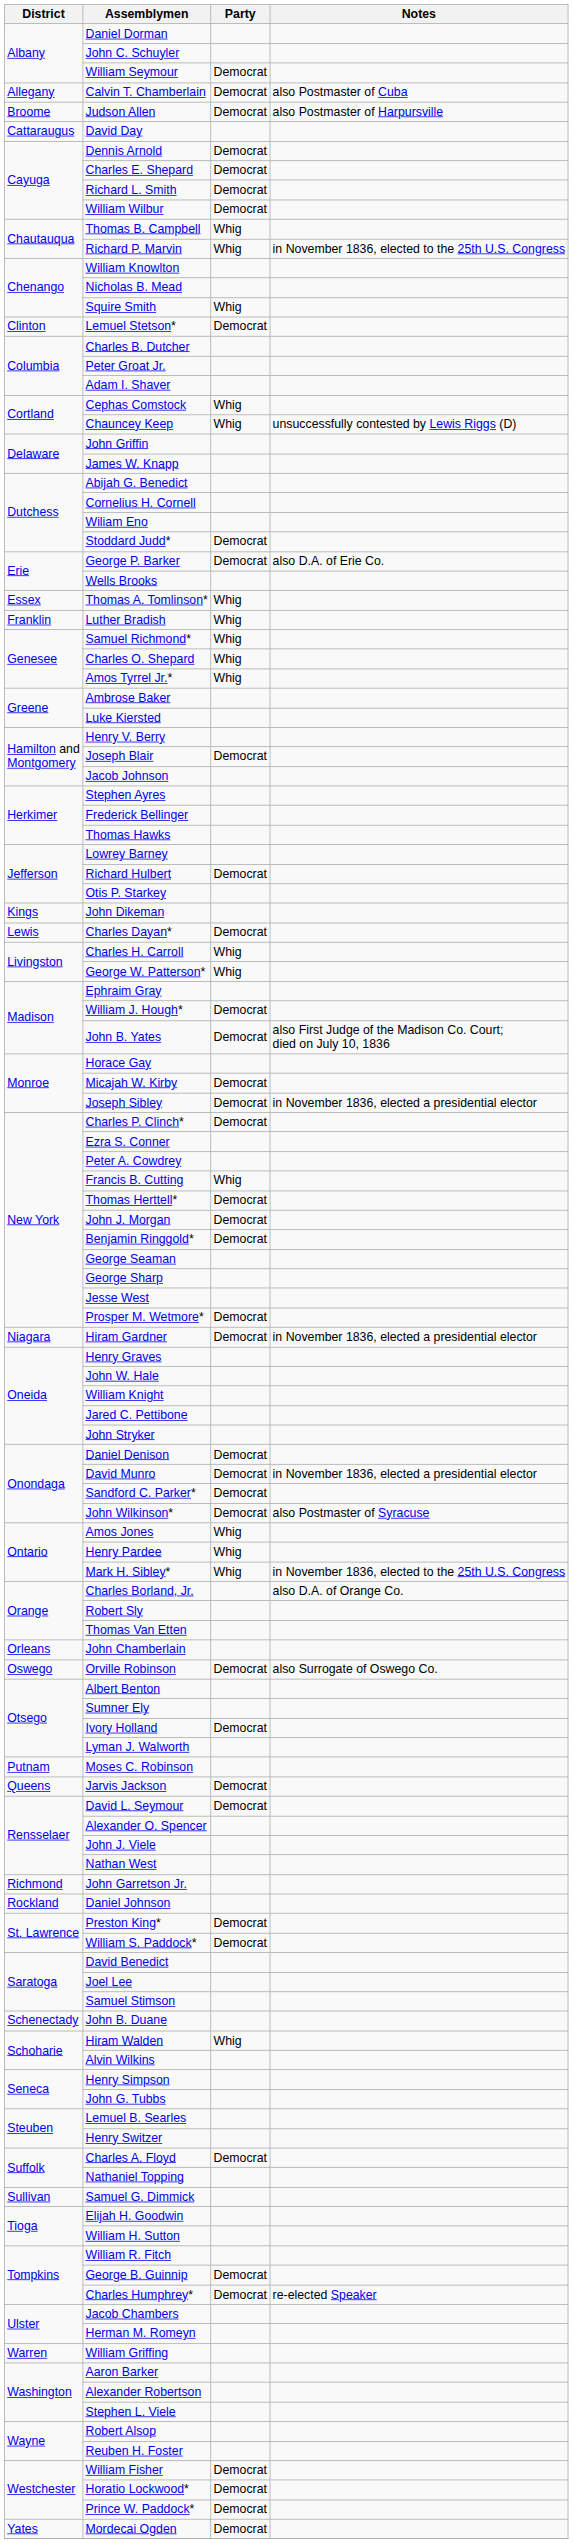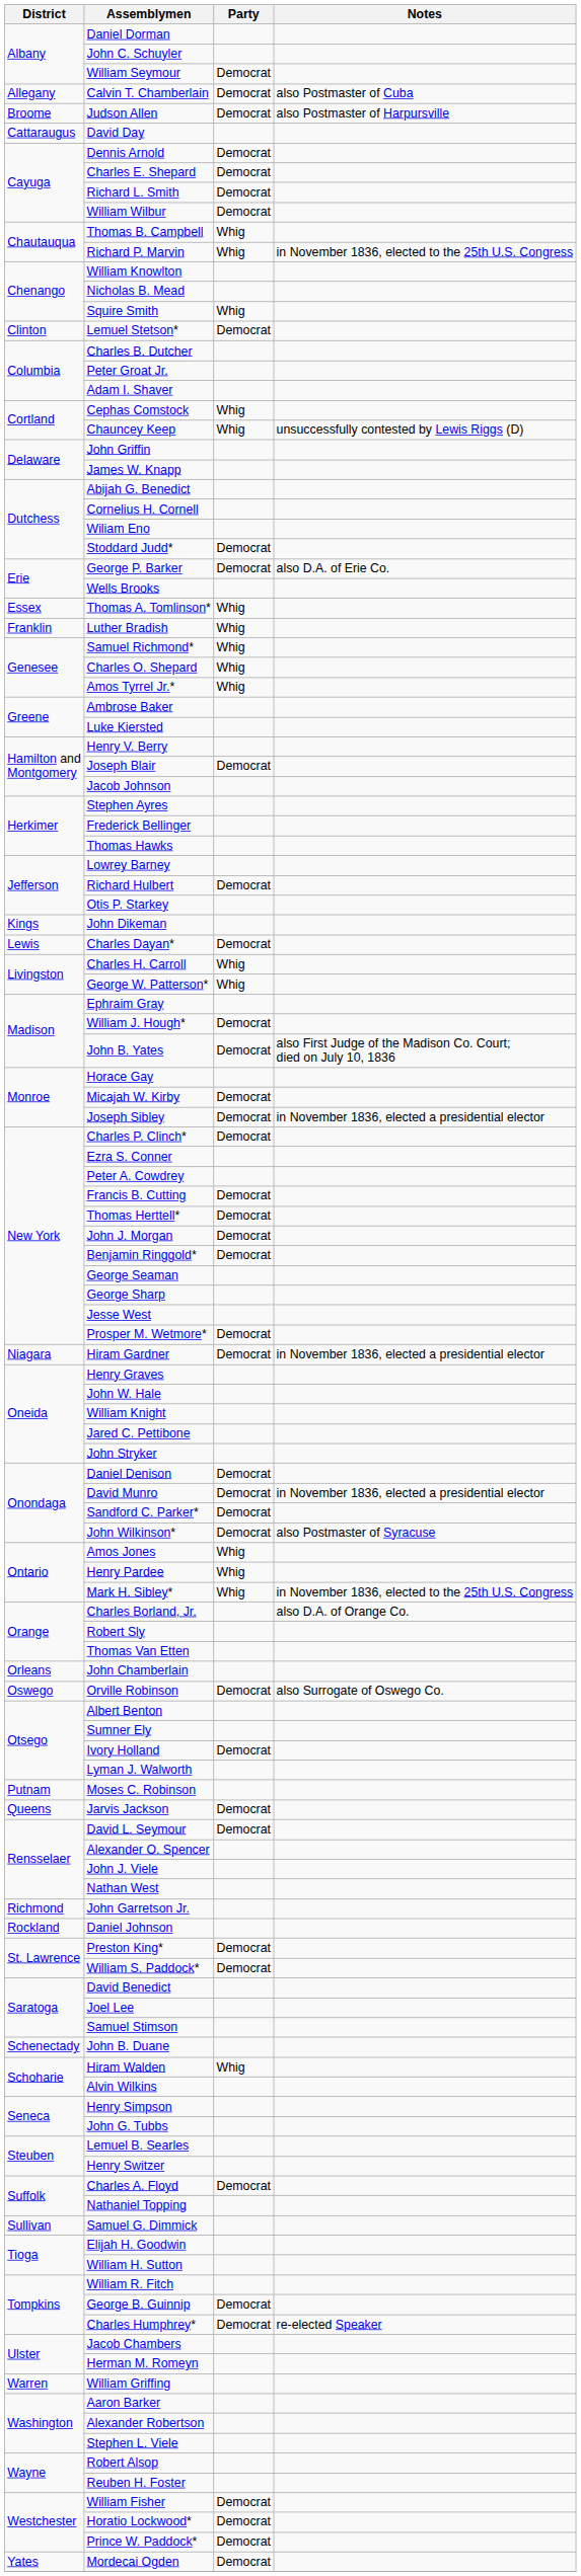Francis B. Cutting | Party: Whig -> Democrat
